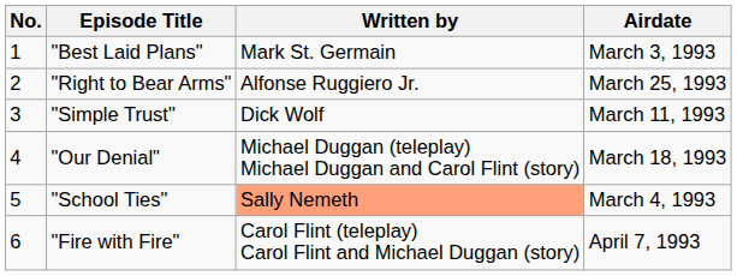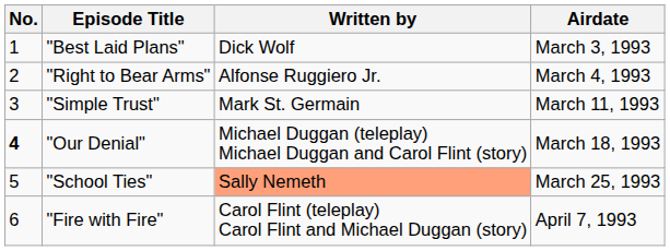"Best Laid Plans" | Written by: Mark St. Germain -> Dick Wolf
"Right to Bear Arms" | Airdate: March 25, 1993 -> March 4, 1993
"Simple Trust" | Written by: Dick Wolf -> Mark St. Germain
"Our Denial" | No.: normal -> bold
"School Ties" | Airdate: March 4, 1993 -> March 25, 1993
